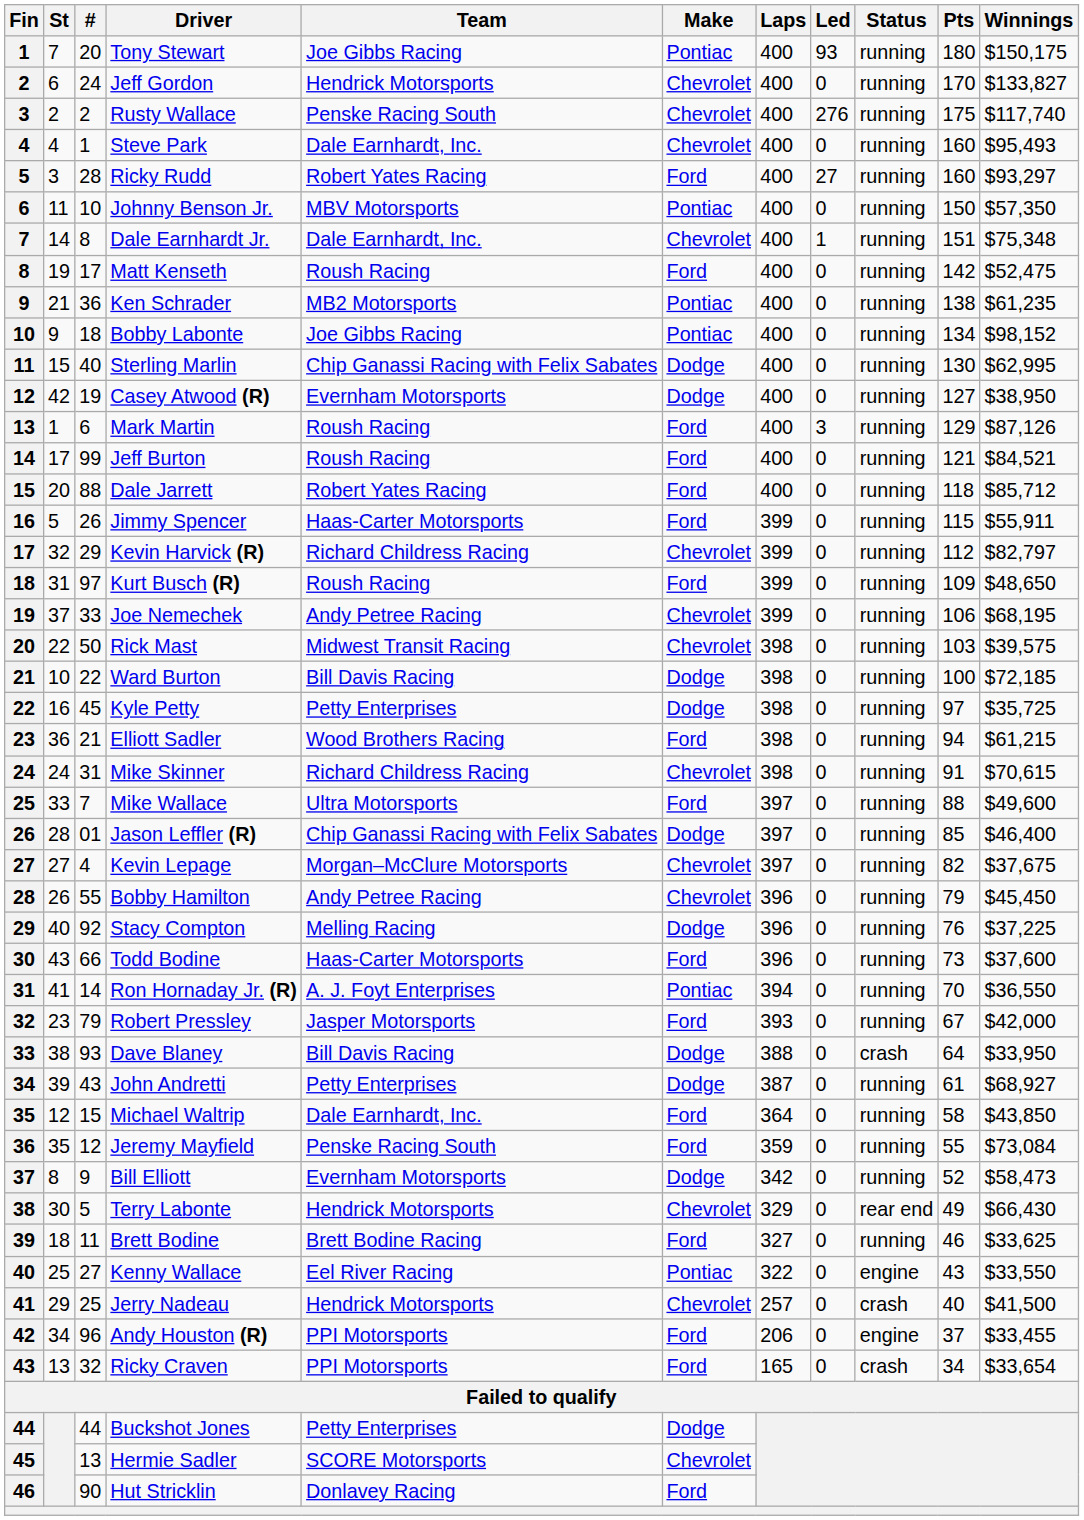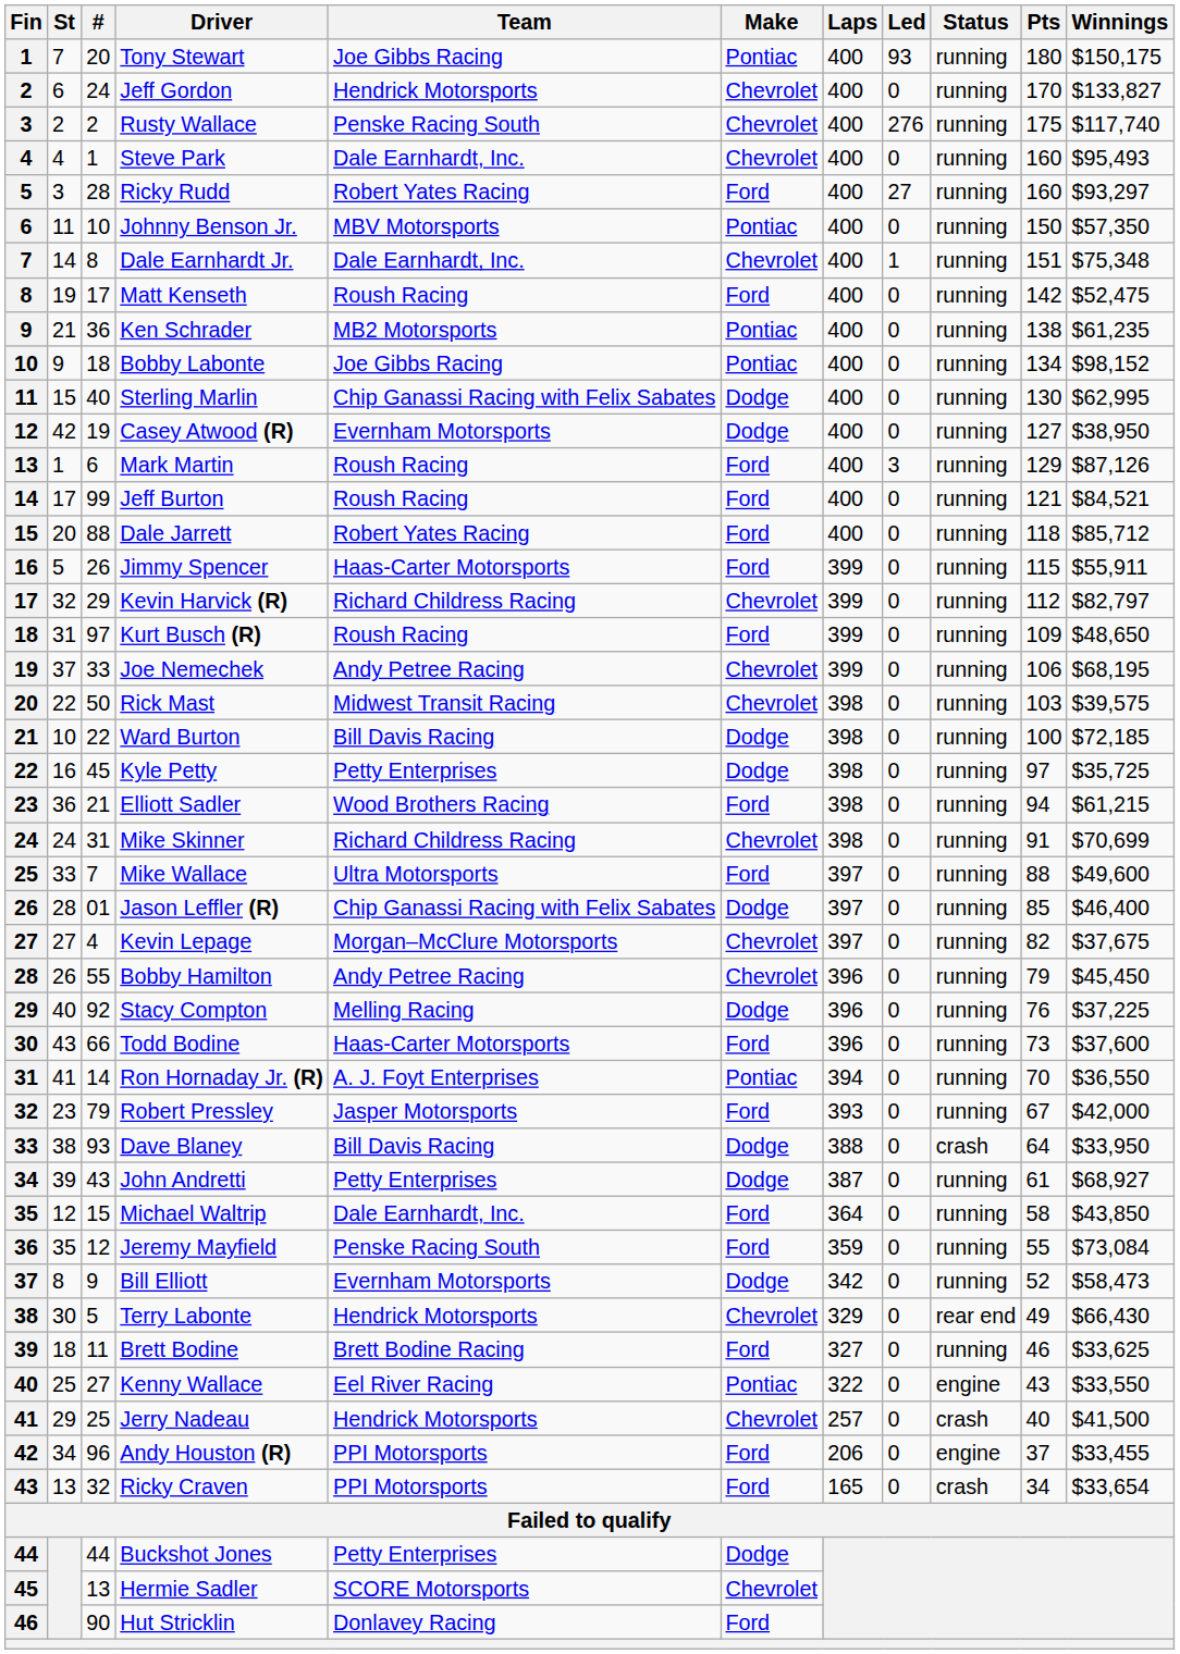Mike Skinner | Winnings: $70,615 -> $70,699
